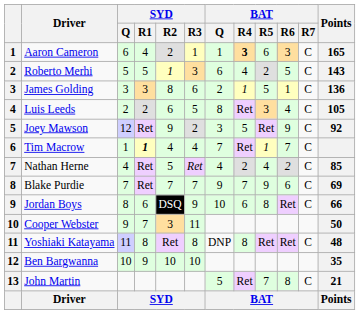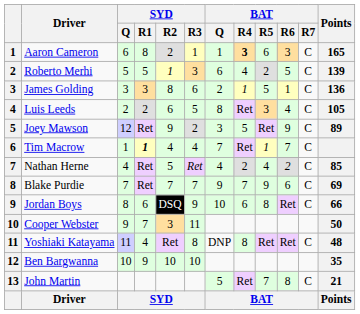Aaron Cameron | SYD / R1: 4 -> 8
Roberto Merhi | Points: 143 -> 139
Joey Mawson | Points: 92 -> 89
Yoshiaki Katayama | SYD / R1: 8 -> 4
